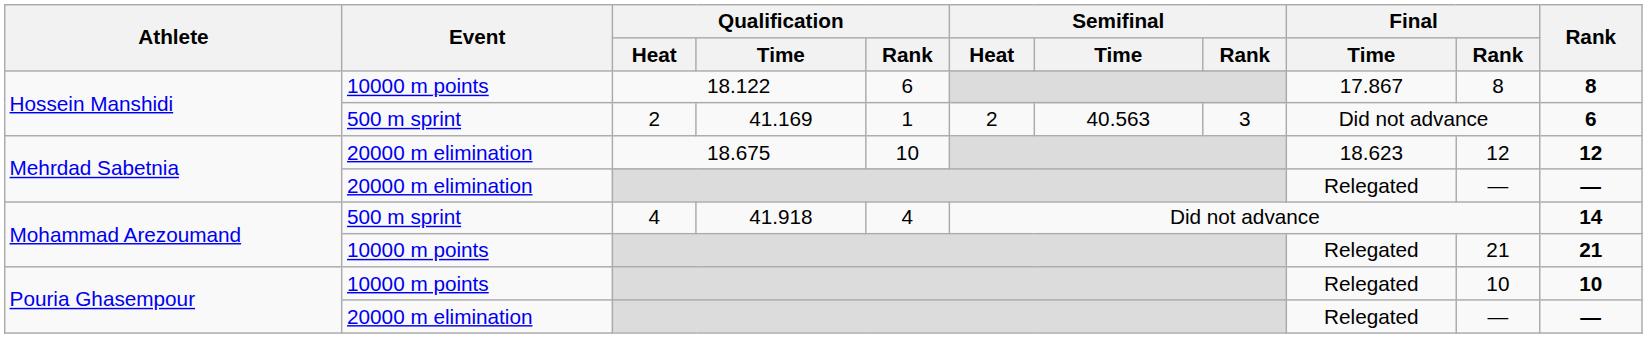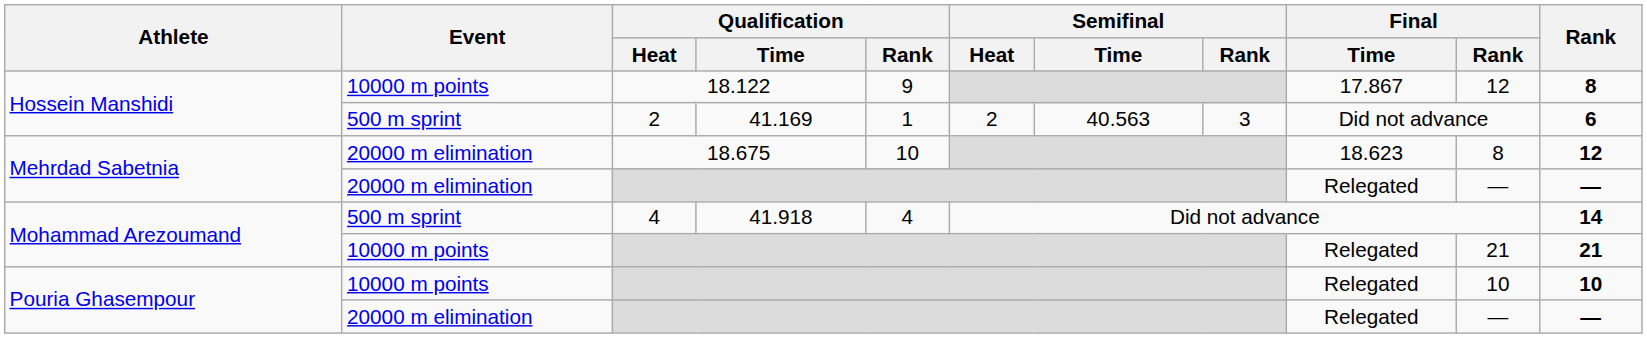18.122 | Qualification / Rank: 6 -> 9
18.122 | Final / Rank: 8 -> 12
18.675 | Final / Rank: 12 -> 8
